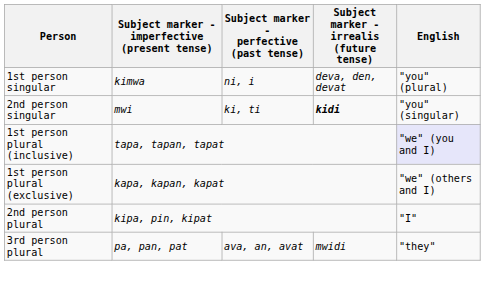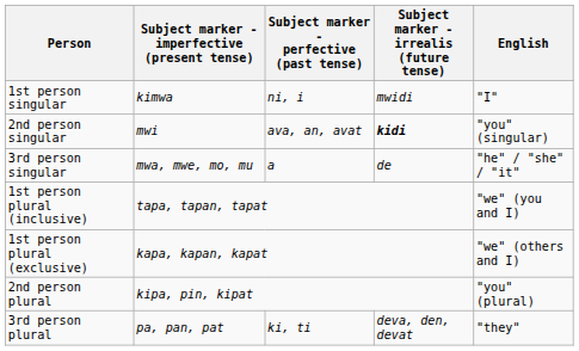1st person singular | Subject marker - irrealis (future tense): deva, den, devat -> mwidi
1st person singular | English: "you" (plural) -> "I"
2nd person singular | Subject marker - perfective (past tense): ki, ti -> ava, an, avat
+ row: 3rd person singular | mwa, mwe, mo, mu | a | de | "he" / "she" / "it"
1st person plural (inclusive) | English: lavender background -> no background
2nd person plural | English: "I" -> "you" (plural)
3rd person plural | Subject marker - perfective (past tense): ava, an, avat -> ki, ti
3rd person plural | Subject marker - irrealis (future tense): mwidi -> deva, den, devat
